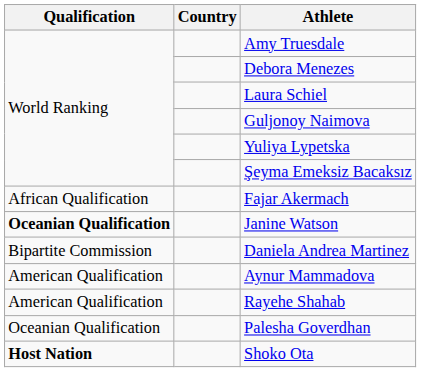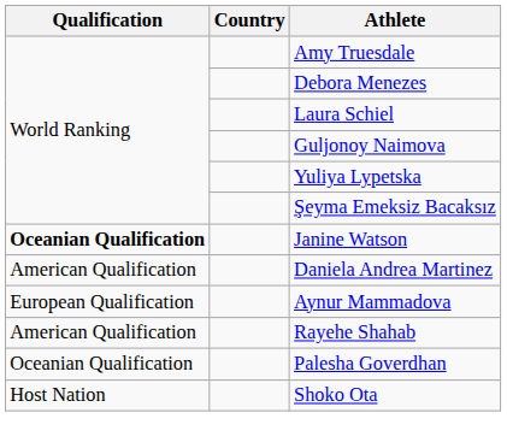- row: African Qualification | Fajar Akermach
Daniela Andrea Martinez | Qualification: Bipartite Commission -> American Qualification
Aynur Mammadova | Qualification: American Qualification -> European Qualification
Shoko Ota | Qualification: bold -> normal
